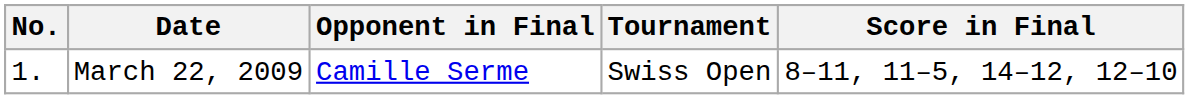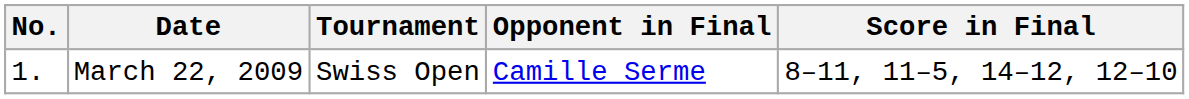columns swapped: Tournament <-> Opponent in Final
